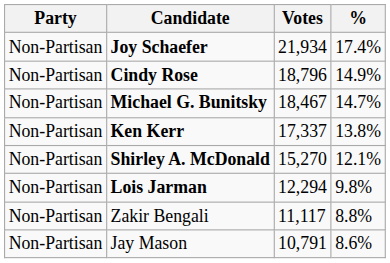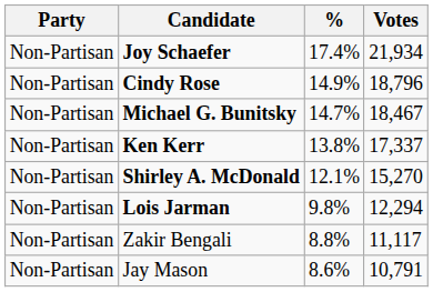columns swapped: Votes <-> %
